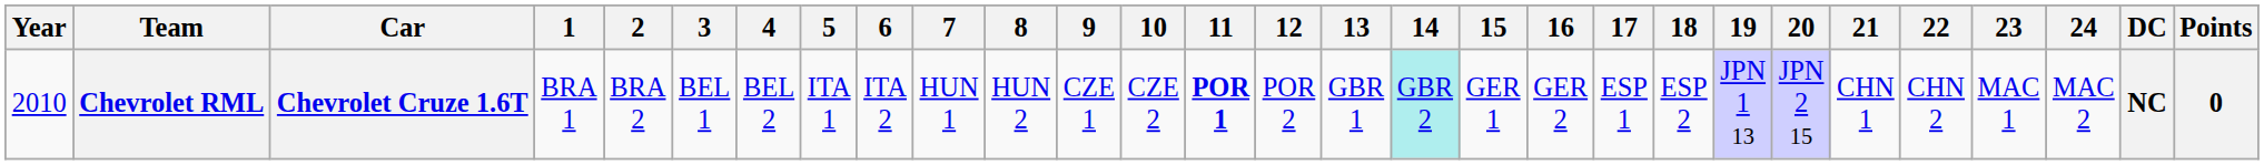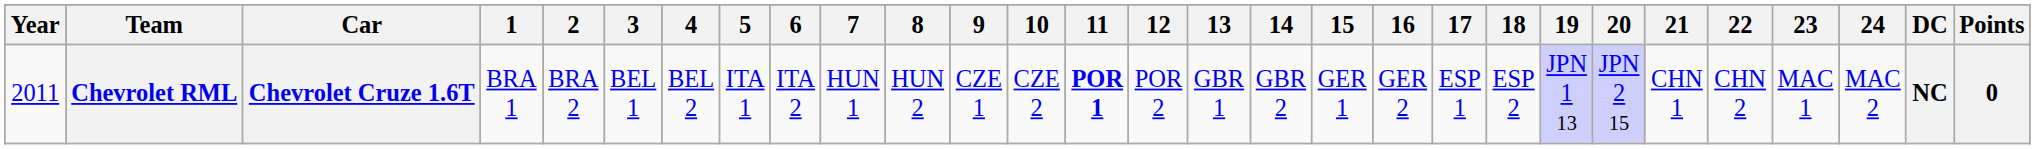Chevrolet RML | Year: 2010 -> 2011
Chevrolet RML | 14: paleturquoise background -> no background
